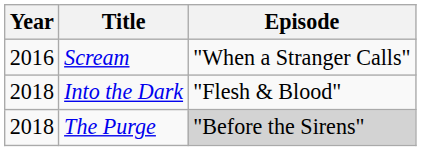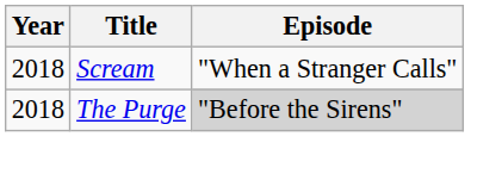Scream | Year: 2016 -> 2018
- row: 2018 | Into the Dark | "Flesh & Blood"
